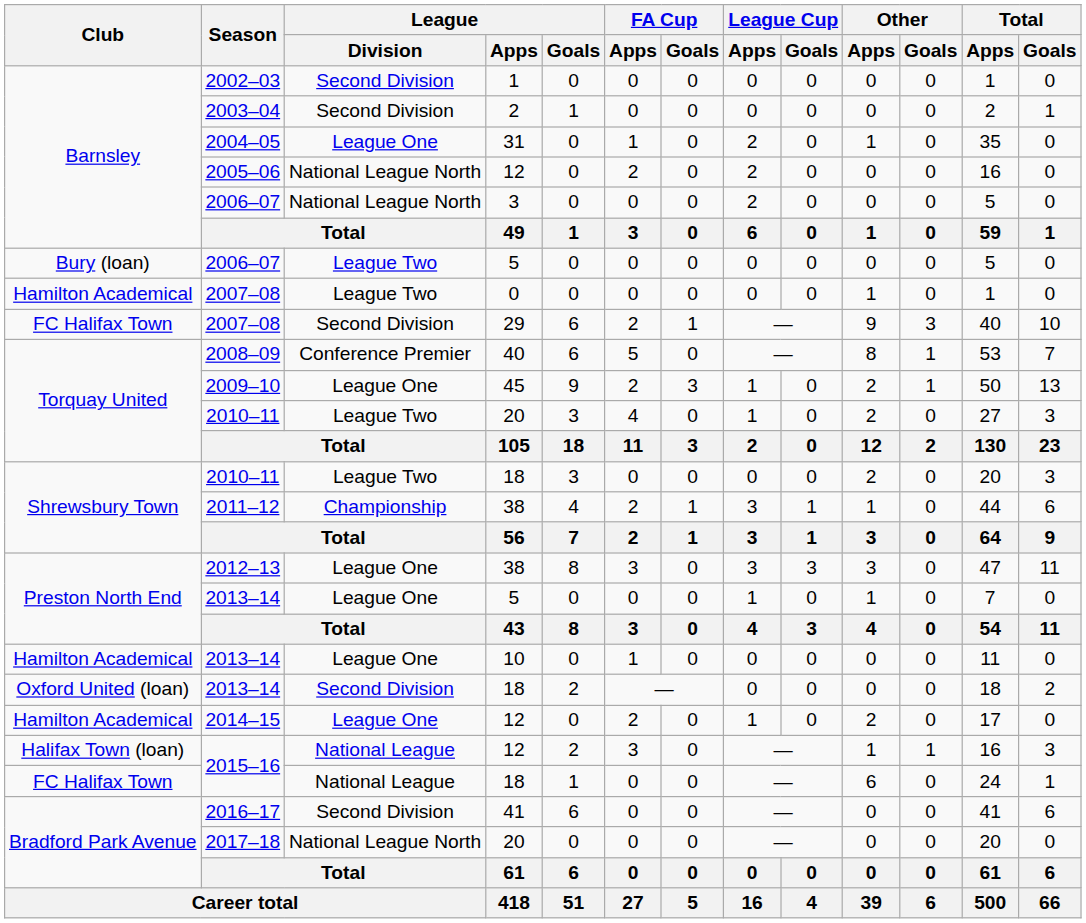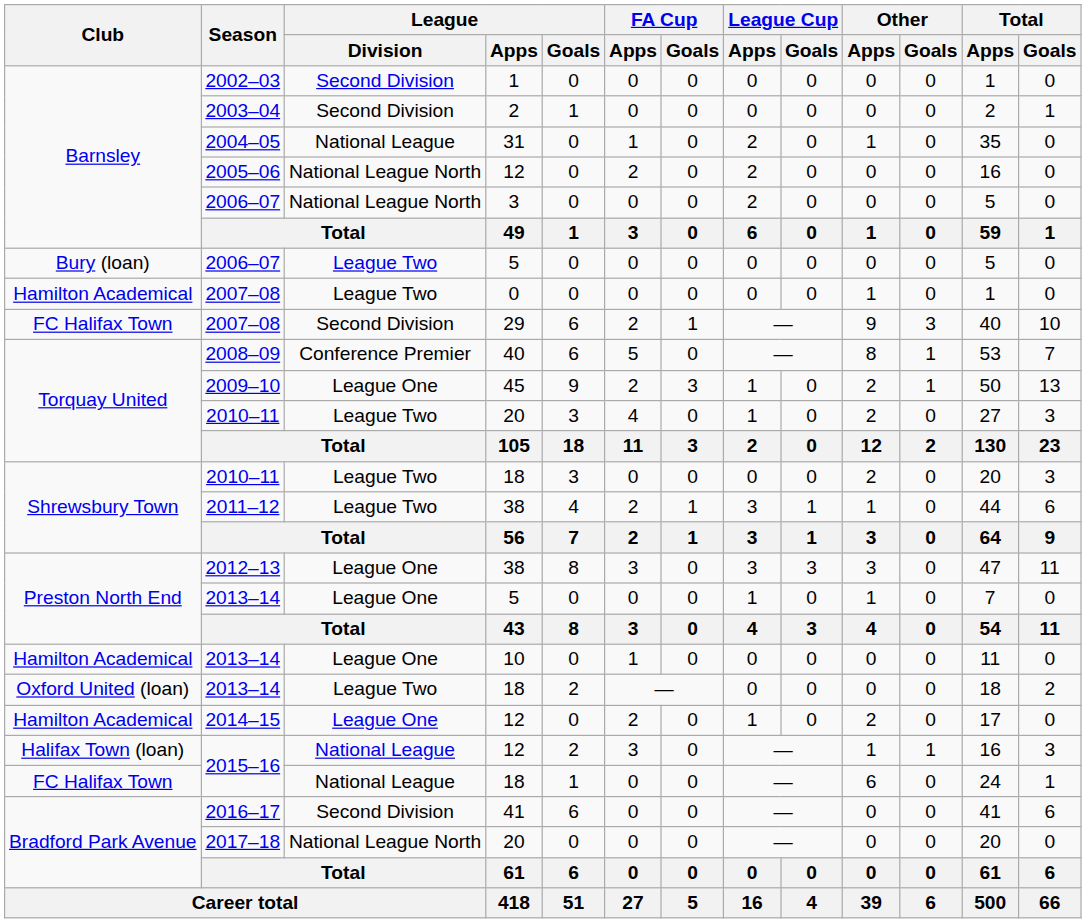2004–05 | League / Division: League One -> National League
2011–12 | League / Division: Championship -> League Two
2013–14 / 18 | League / Division: Second Division -> League Two
